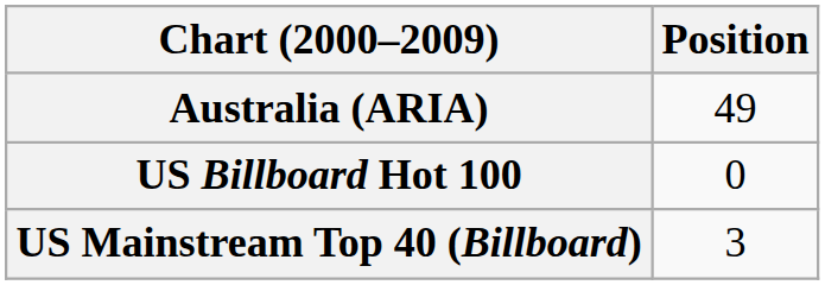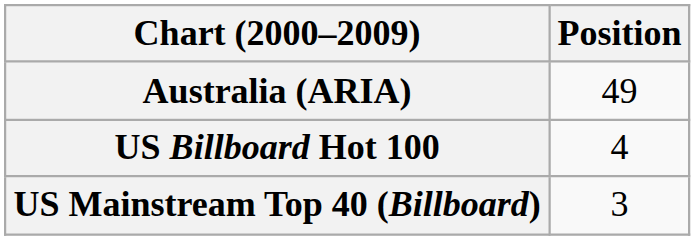US Billboard Hot 100 | Position: 0 -> 4
